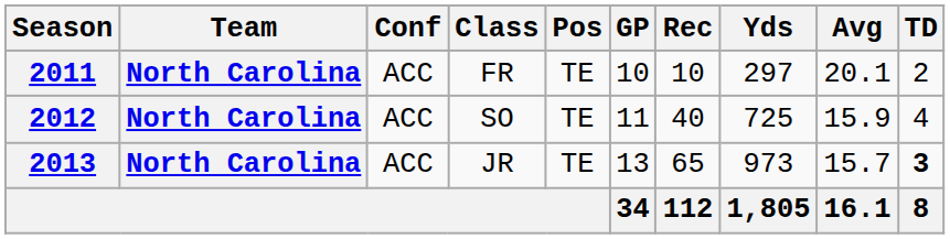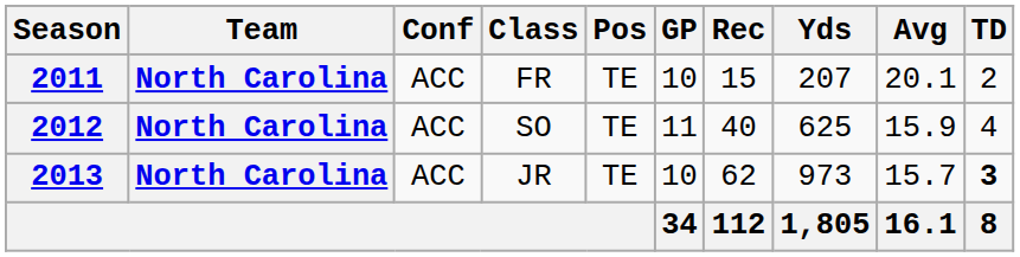2011 | Rec: 10 -> 15
2011 | Yds: 297 -> 207
2012 | Yds: 725 -> 625
2013 | GP: 13 -> 10
2013 | Rec: 65 -> 62
